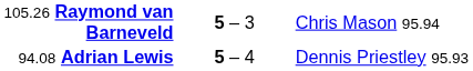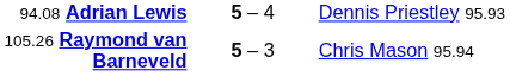rows swapped: 105.26 Raymond van Barneveld <-> 94.08 Adrian Lewis
